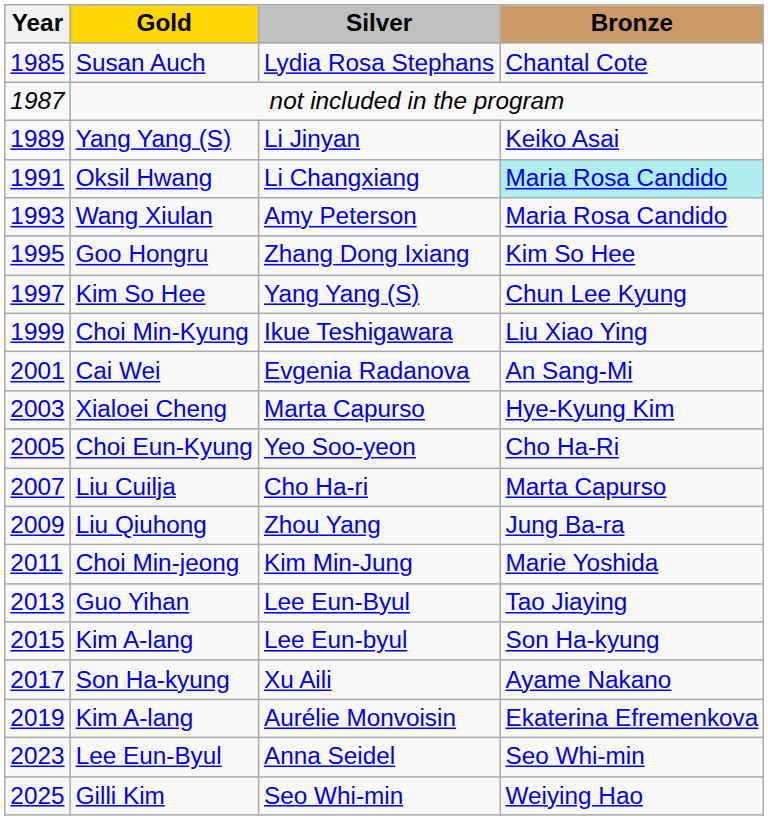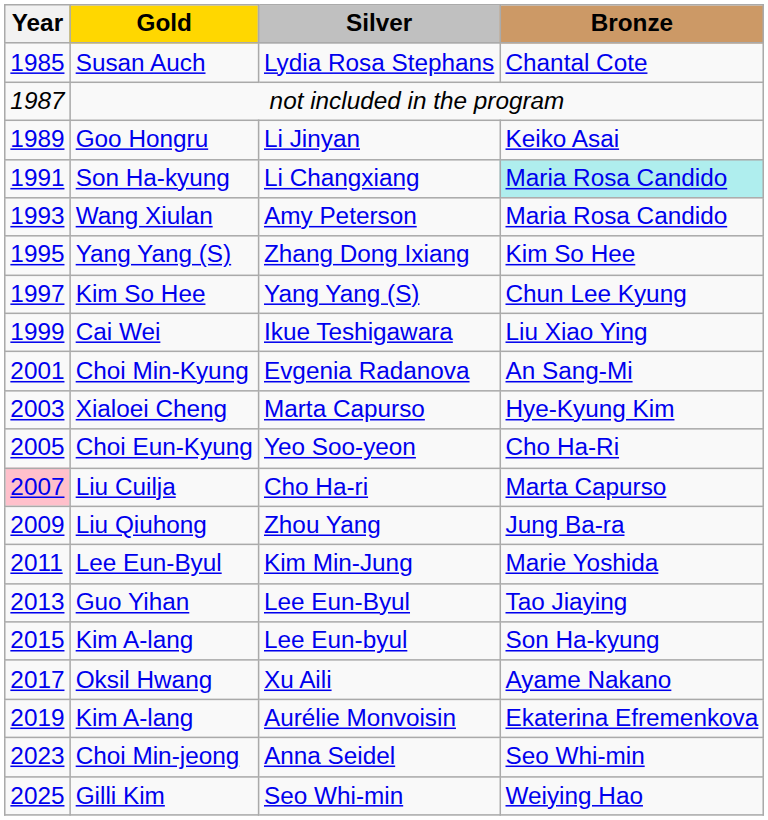Li Jinyan | Gold: Yang Yang (S) -> Goo Hongru
Li Changxiang | Gold: Oksil Hwang -> Son Ha-kyung
Zhang Dong Ixiang | Gold: Goo Hongru -> Yang Yang (S)
Ikue Teshigawara | Gold: Choi Min-Kyung -> Cai Wei
Evgenia Radanova | Gold: Cai Wei -> Choi Min-Kyung
Cho Ha-ri | Year: no background -> pink background
Kim Min-Jung | Gold: Choi Min-jeong -> Lee Eun-Byul
Xu Aili | Gold: Son Ha-kyung -> Oksil Hwang
Anna Seidel | Gold: Lee Eun-Byul -> Choi Min-jeong
